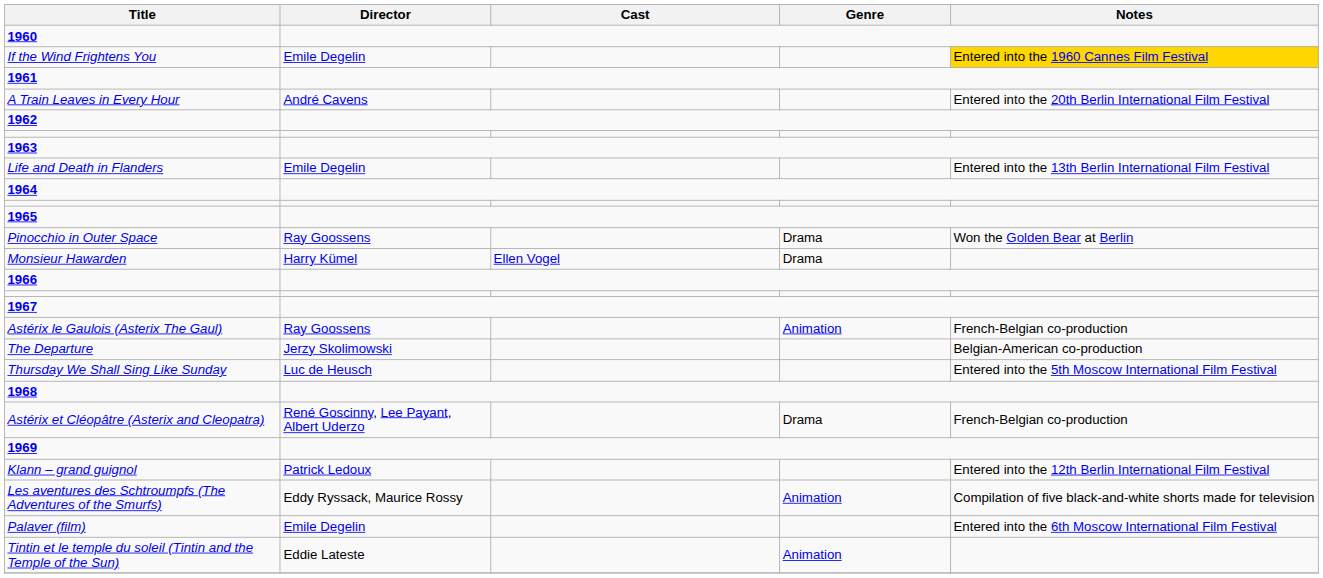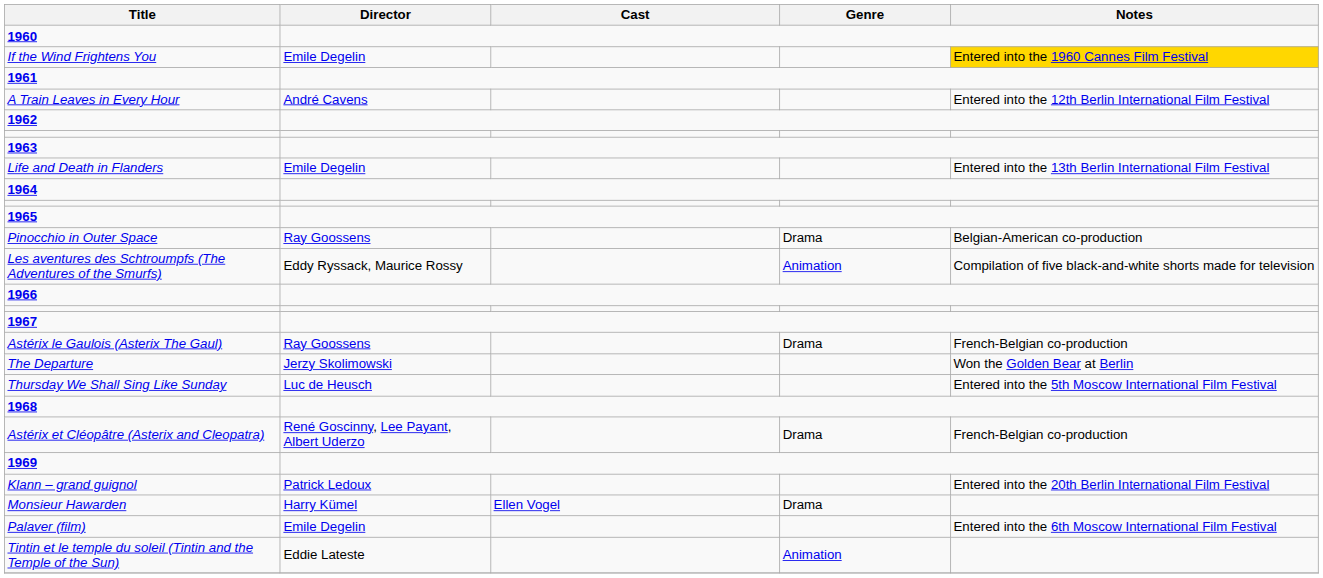A Train Leaves in Every Hour | Notes: Entered into the 20th Berlin International Film Festival -> Entered into the 12th Berlin International Film Festival
Pinocchio in Outer Space | Notes: Won the Golden Bear at Berlin -> Belgian-American co-production
rows swapped: Les aventures des Schtroumpfs (The Adventures of the Smurfs) <-> Monsieur Hawarden
Astérix le Gaulois (Asterix The Gaul) | Genre: Animation -> Drama
The Departure | Notes: Belgian-American co-production -> Won the Golden Bear at Berlin
Klann – grand guignol | Notes: Entered into the 12th Berlin International Film Festival -> Entered into the 20th Berlin International Film Festival
